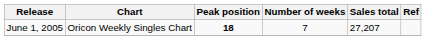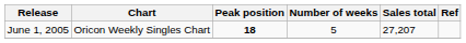June 1, 2005 | Number of weeks: 7 -> 5
